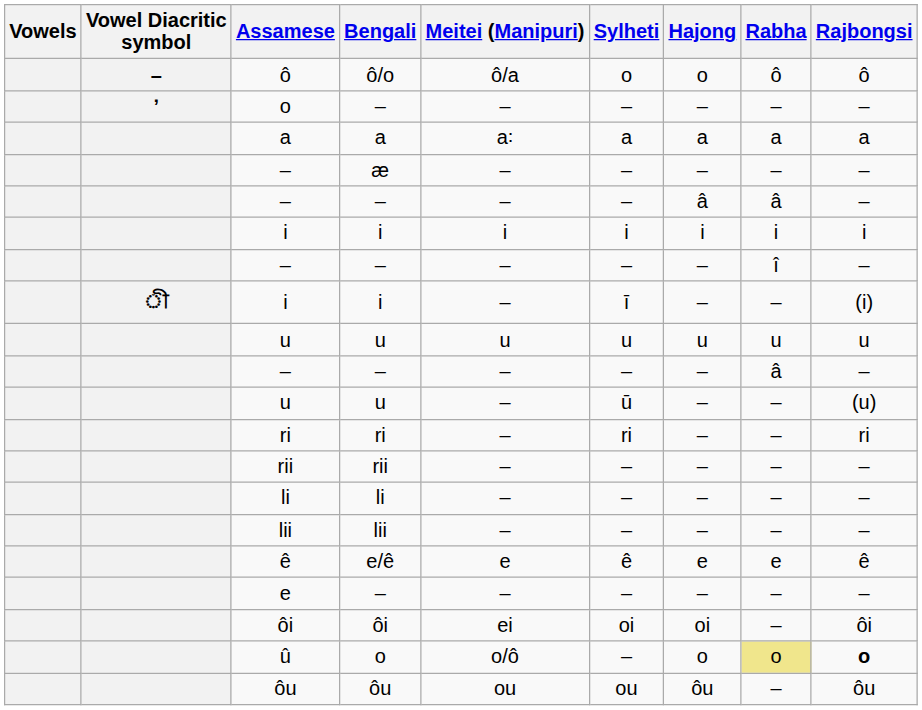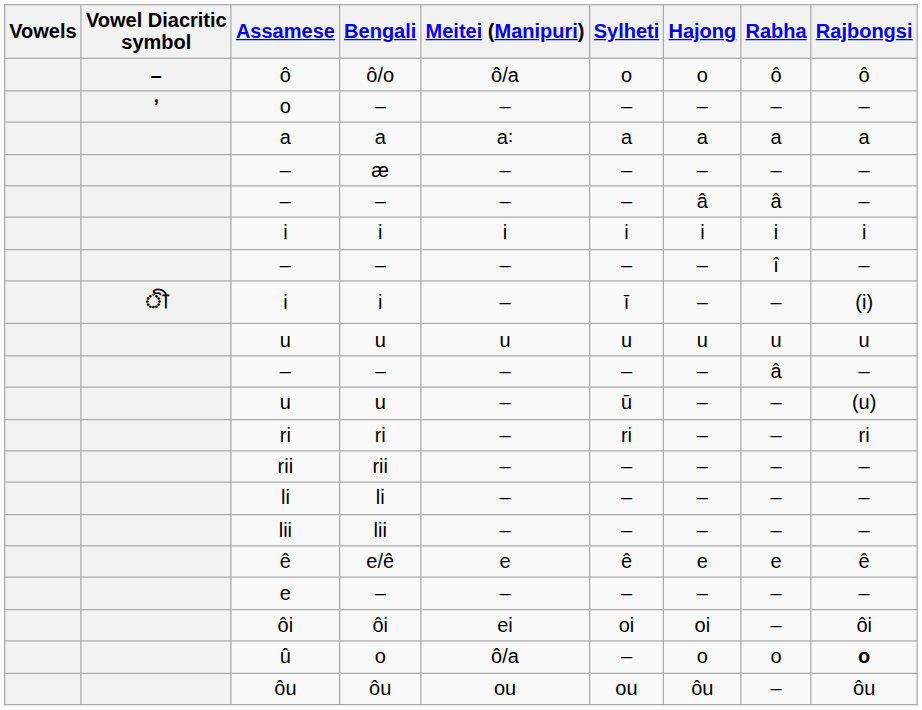û | Meitei (Manipuri): o/ô -> ô/a
û | Rabha: khaki background -> no background
